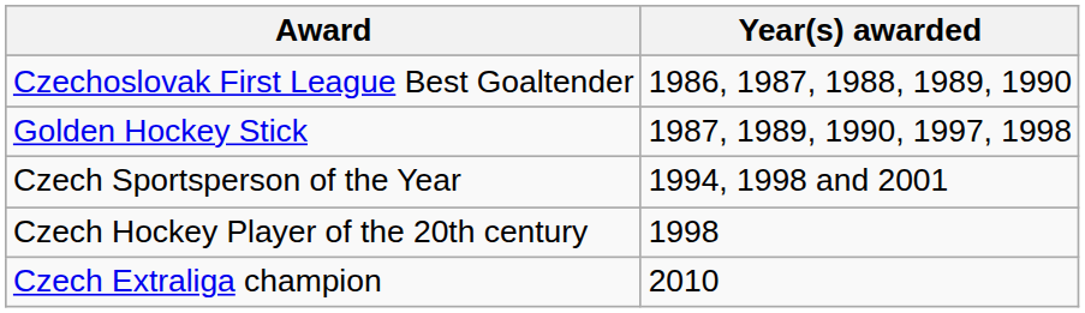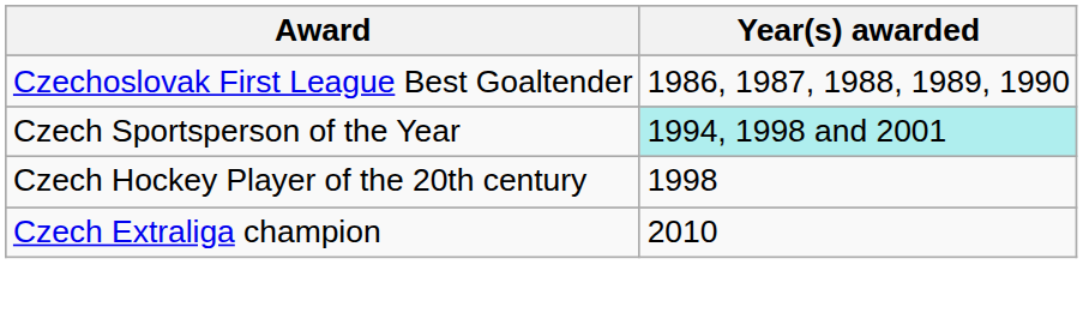- row: Golden Hockey Stick | 1987, 1989, 1990, 1997, 1998
Czech Sportsperson of the Year | Year(s) awarded: no background -> paleturquoise background
